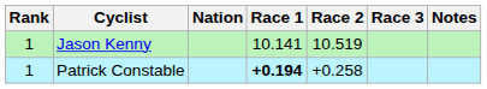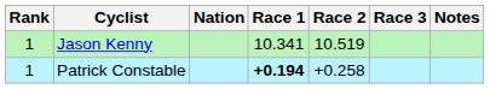Jason Kenny | Race 1: 10.141 -> 10.341
